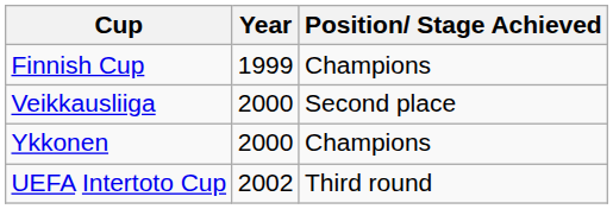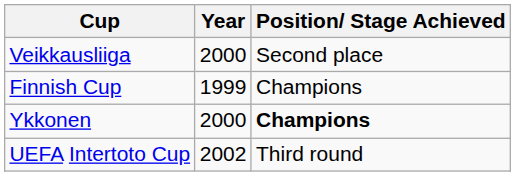rows swapped: Finnish Cup <-> Veikkausliiga
Ykkonen | Position/ Stage Achieved: normal -> bold
